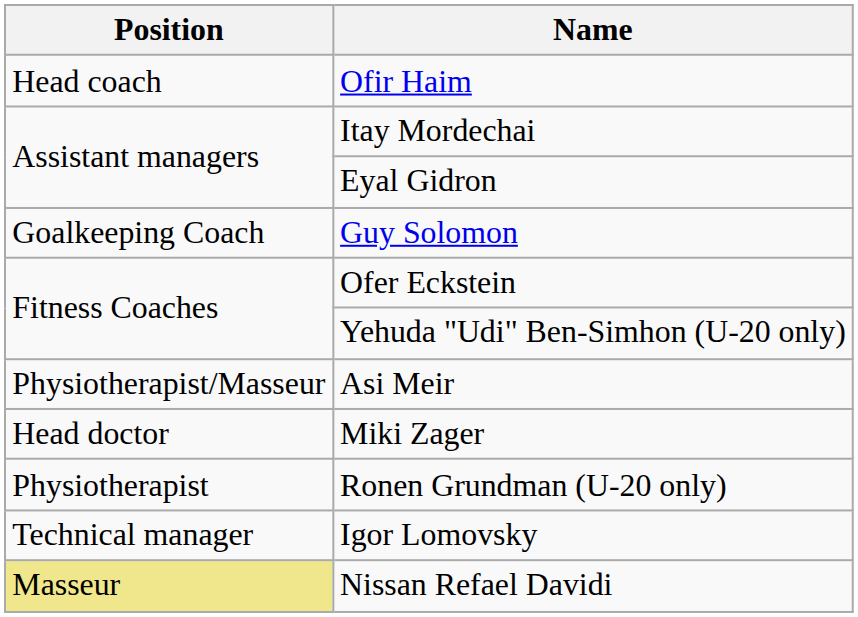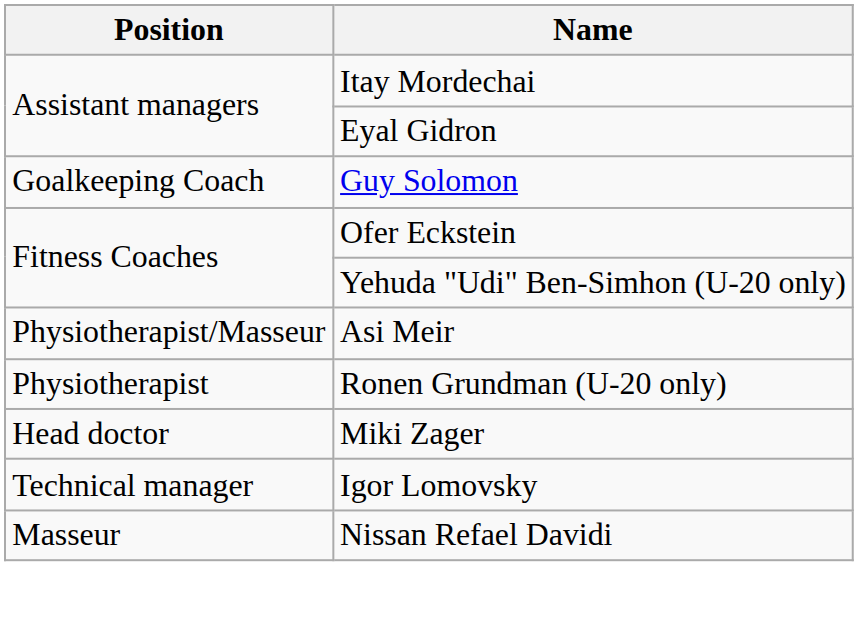- row: Head coach | Ofir Haim
rows swapped: Miki Zager <-> Ronen Grundman (U-20 only)
Nissan Refael Davidi | Position: khaki background -> no background
